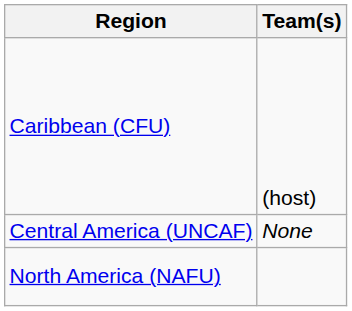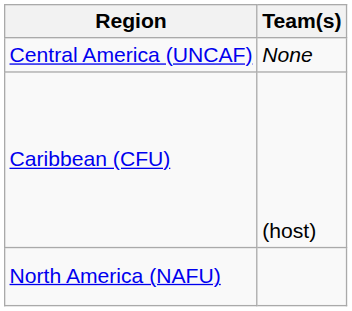rows swapped: Caribbean (CFU) <-> Central America (UNCAF)
